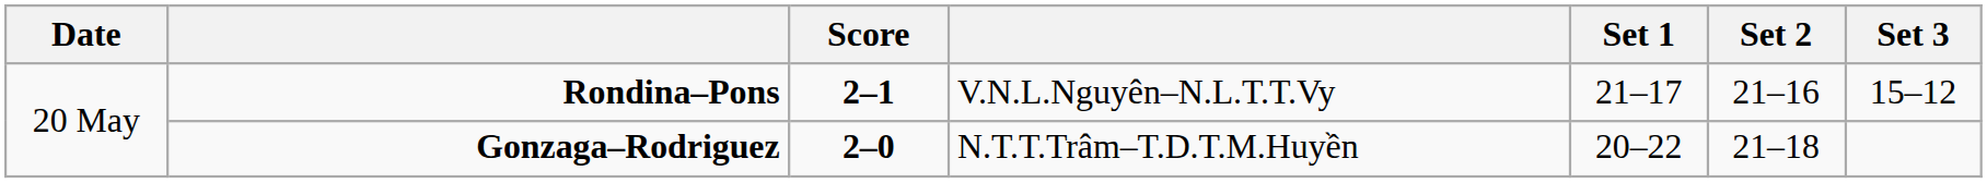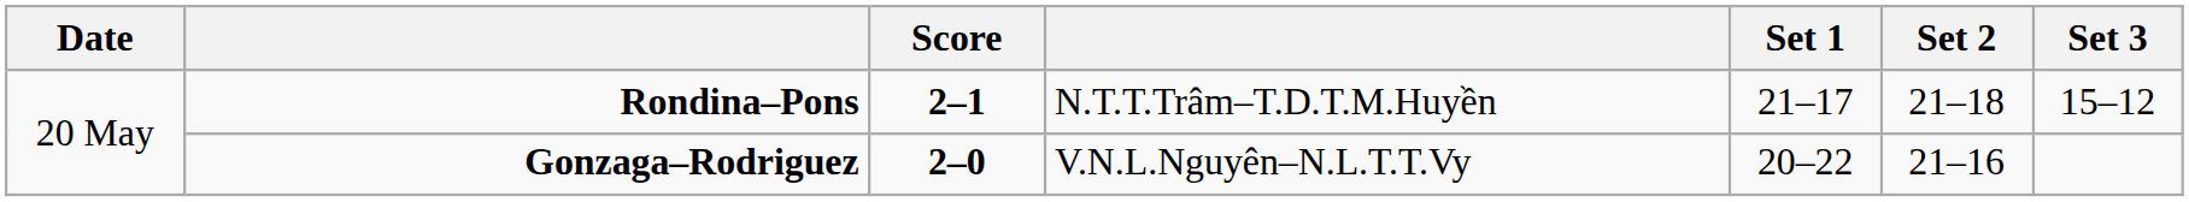Rondina–Pons | column 4: V.N.L.Nguyên–N.L.T.T.Vy -> N.T.T.Trâm–T.D.T.M.Huyền
Rondina–Pons | Set 2: 21–16 -> 21–18
Gonzaga–Rodriguez | column 4: N.T.T.Trâm–T.D.T.M.Huyền -> V.N.L.Nguyên–N.L.T.T.Vy
Gonzaga–Rodriguez | Set 2: 21–18 -> 21–16
